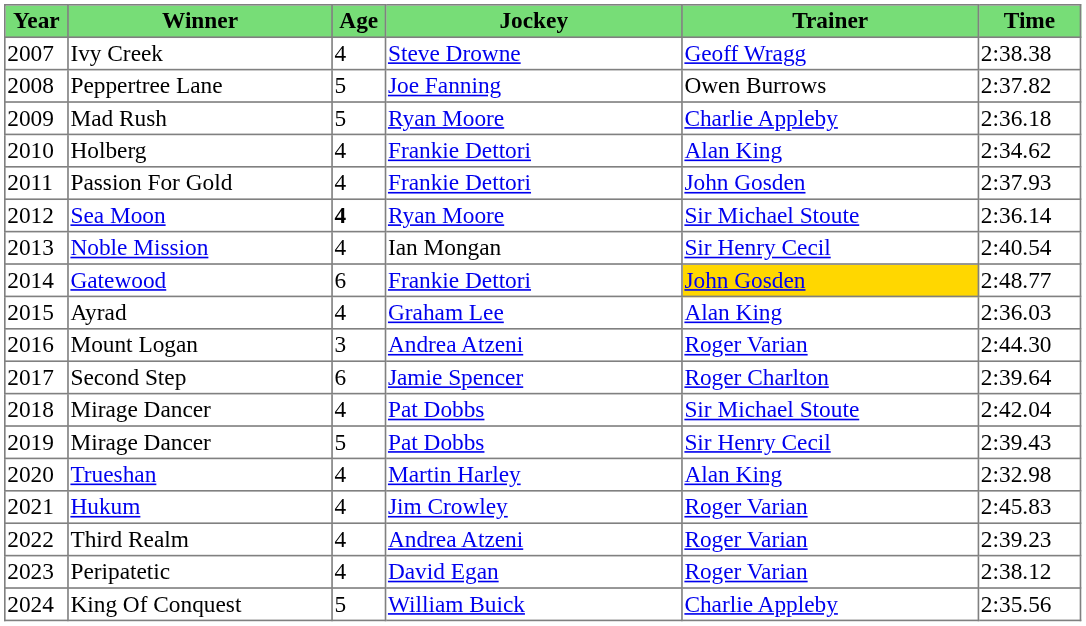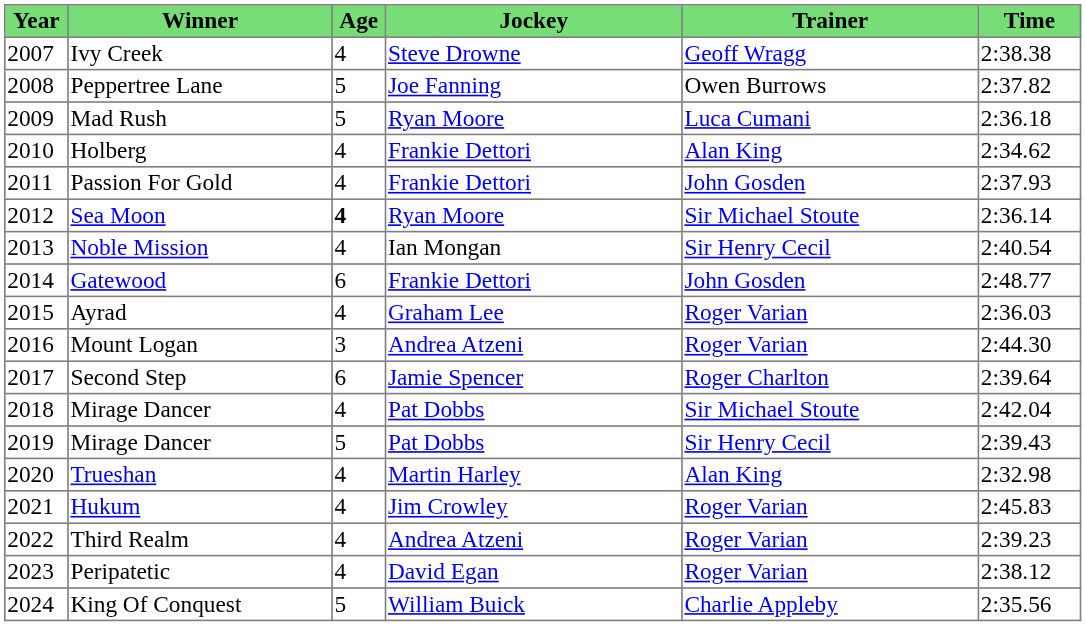Mad Rush | Trainer: Charlie Appleby -> Luca Cumani
Gatewood | Trainer: gold background -> no background
Ayrad | Trainer: Alan King -> Roger Varian
